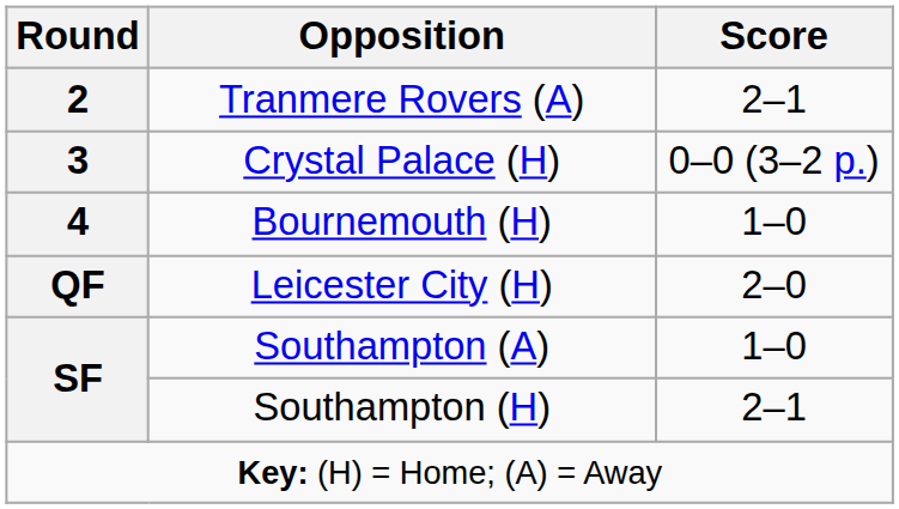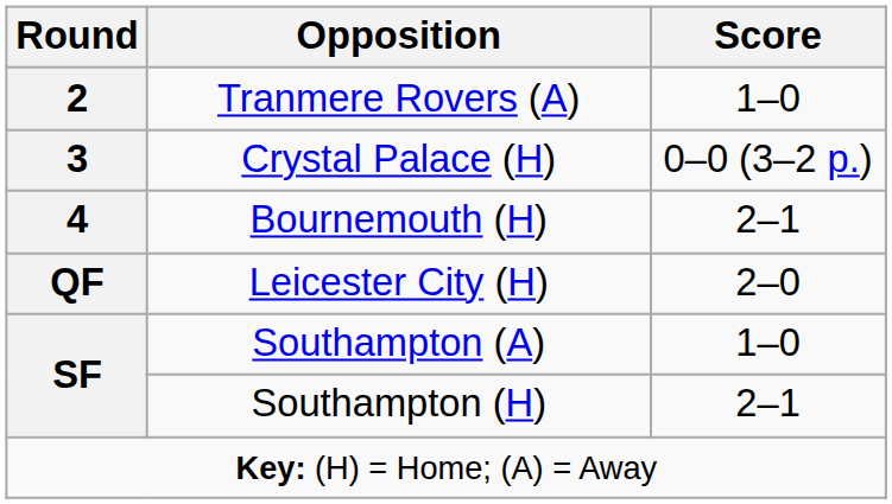Tranmere Rovers (A) | Score: 2–1 -> 1–0
Bournemouth (H) | Score: 1–0 -> 2–1
